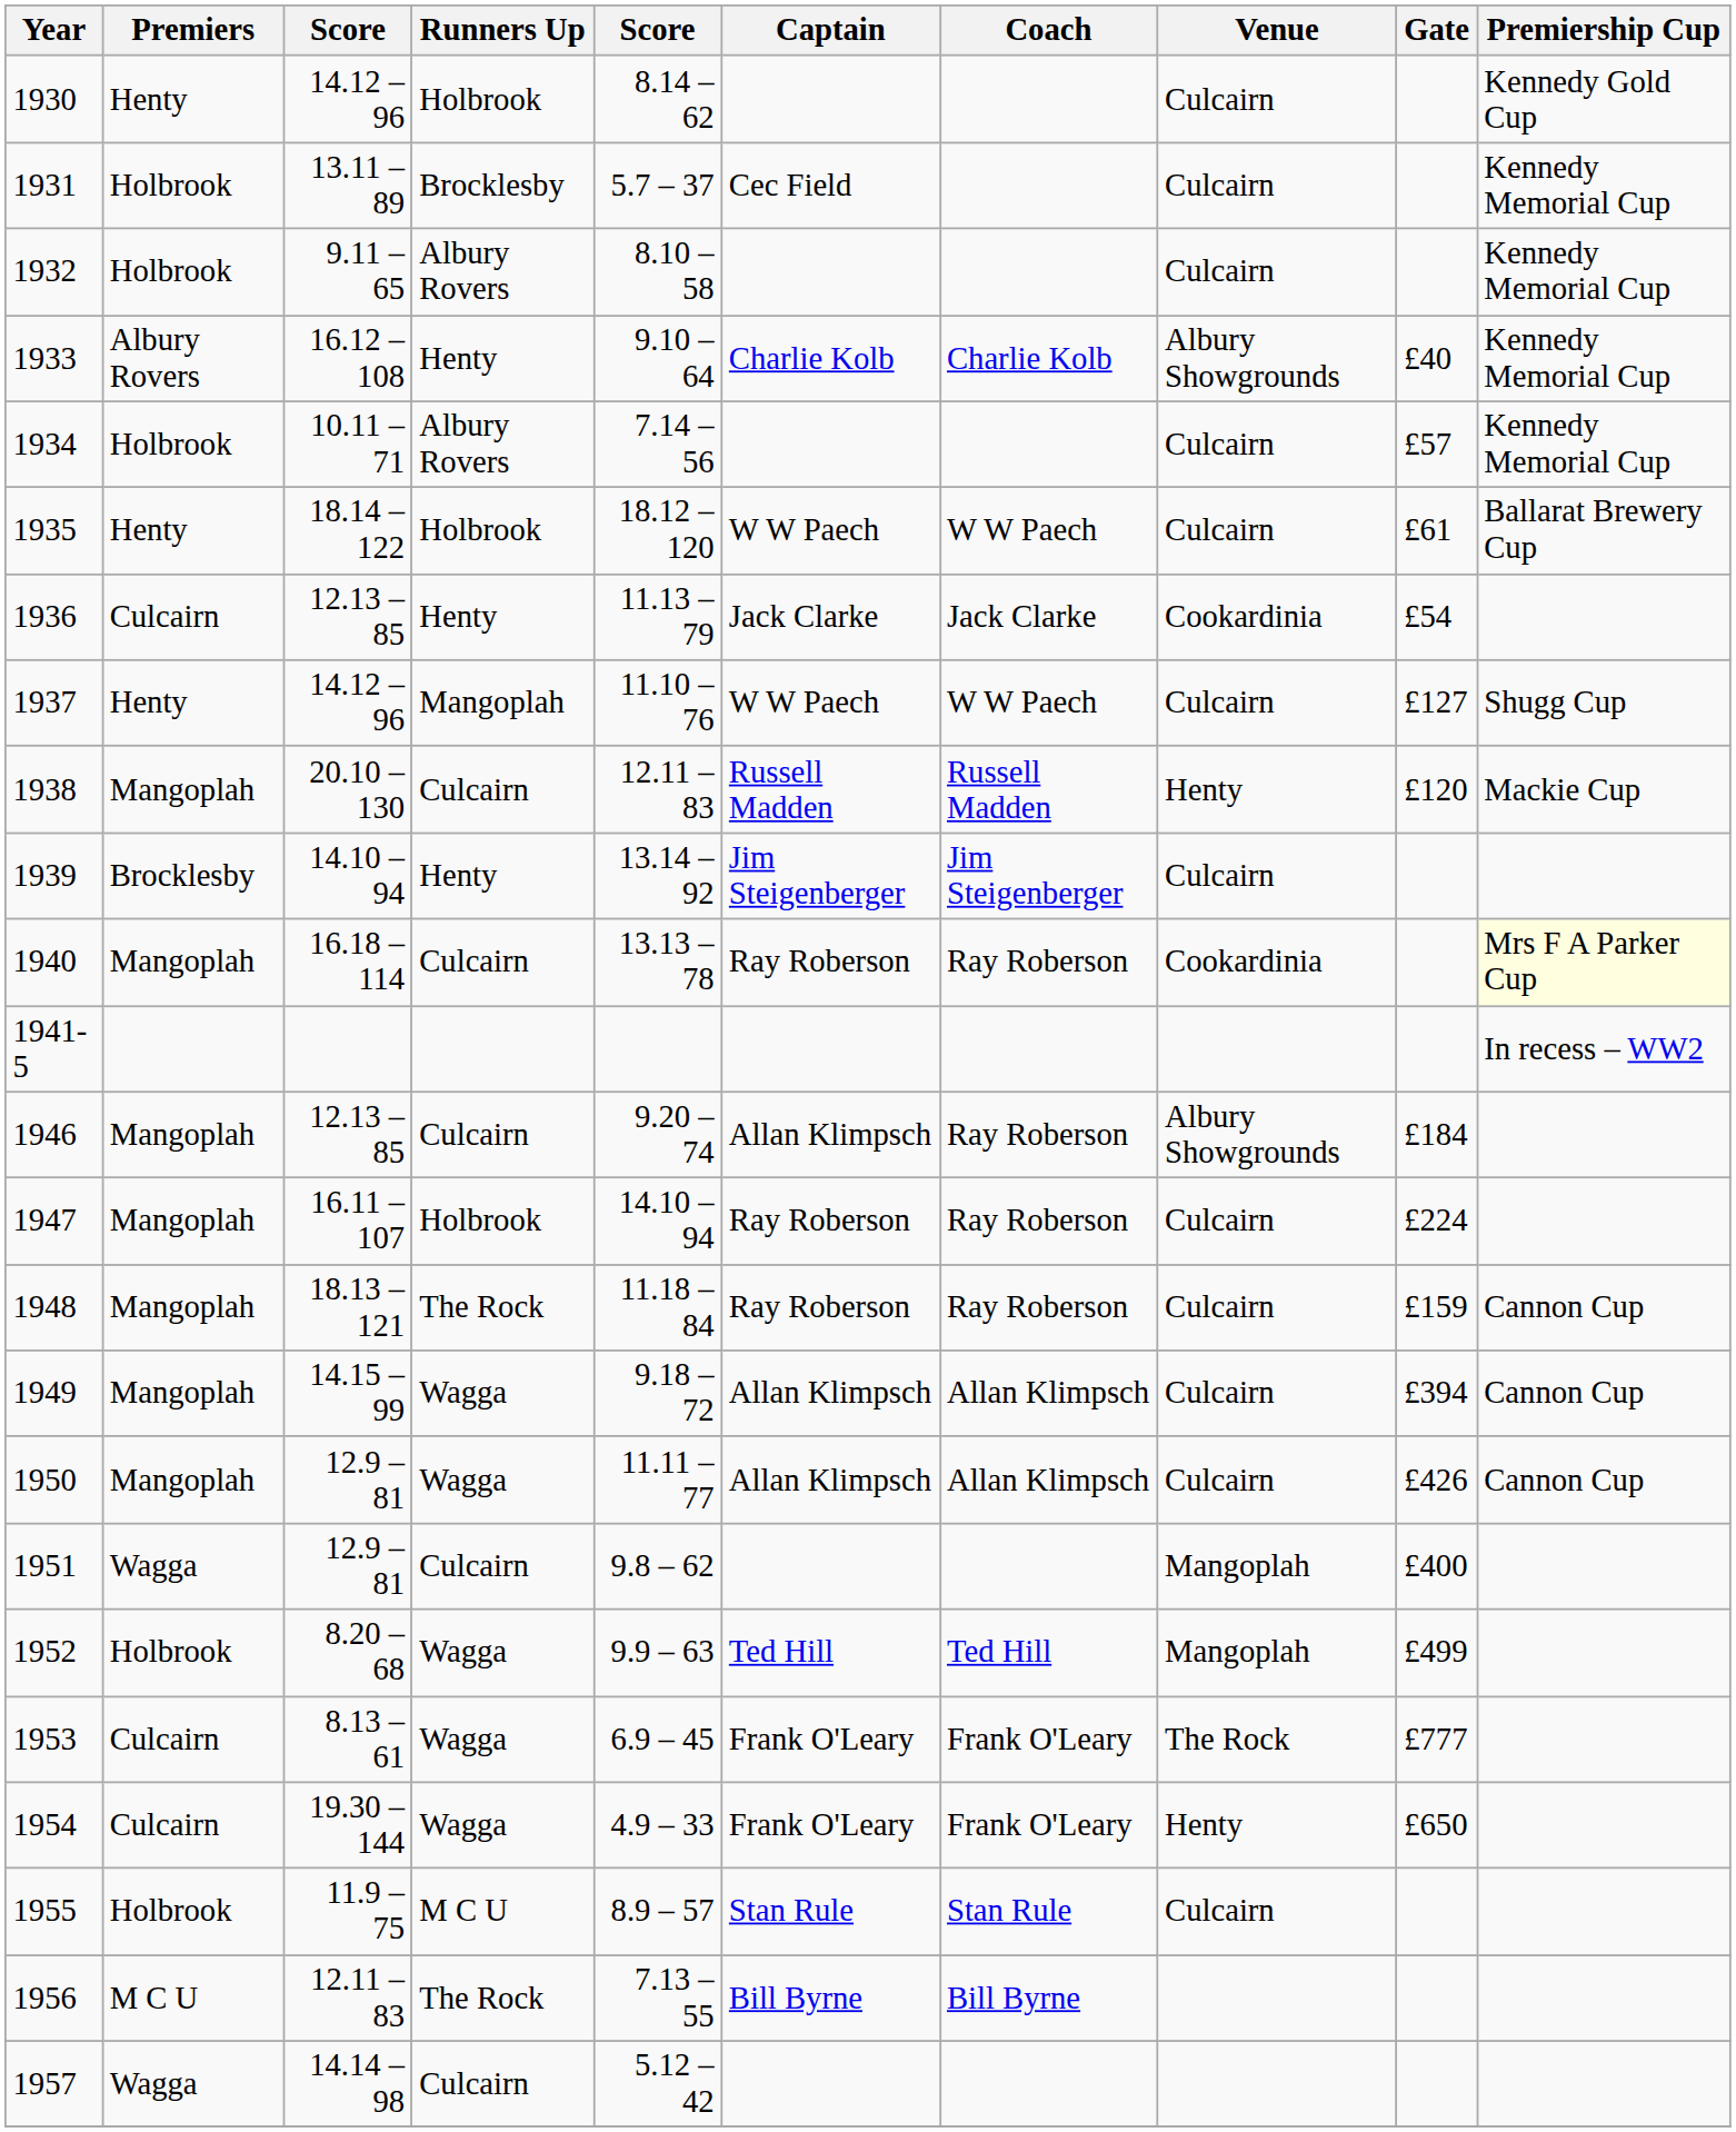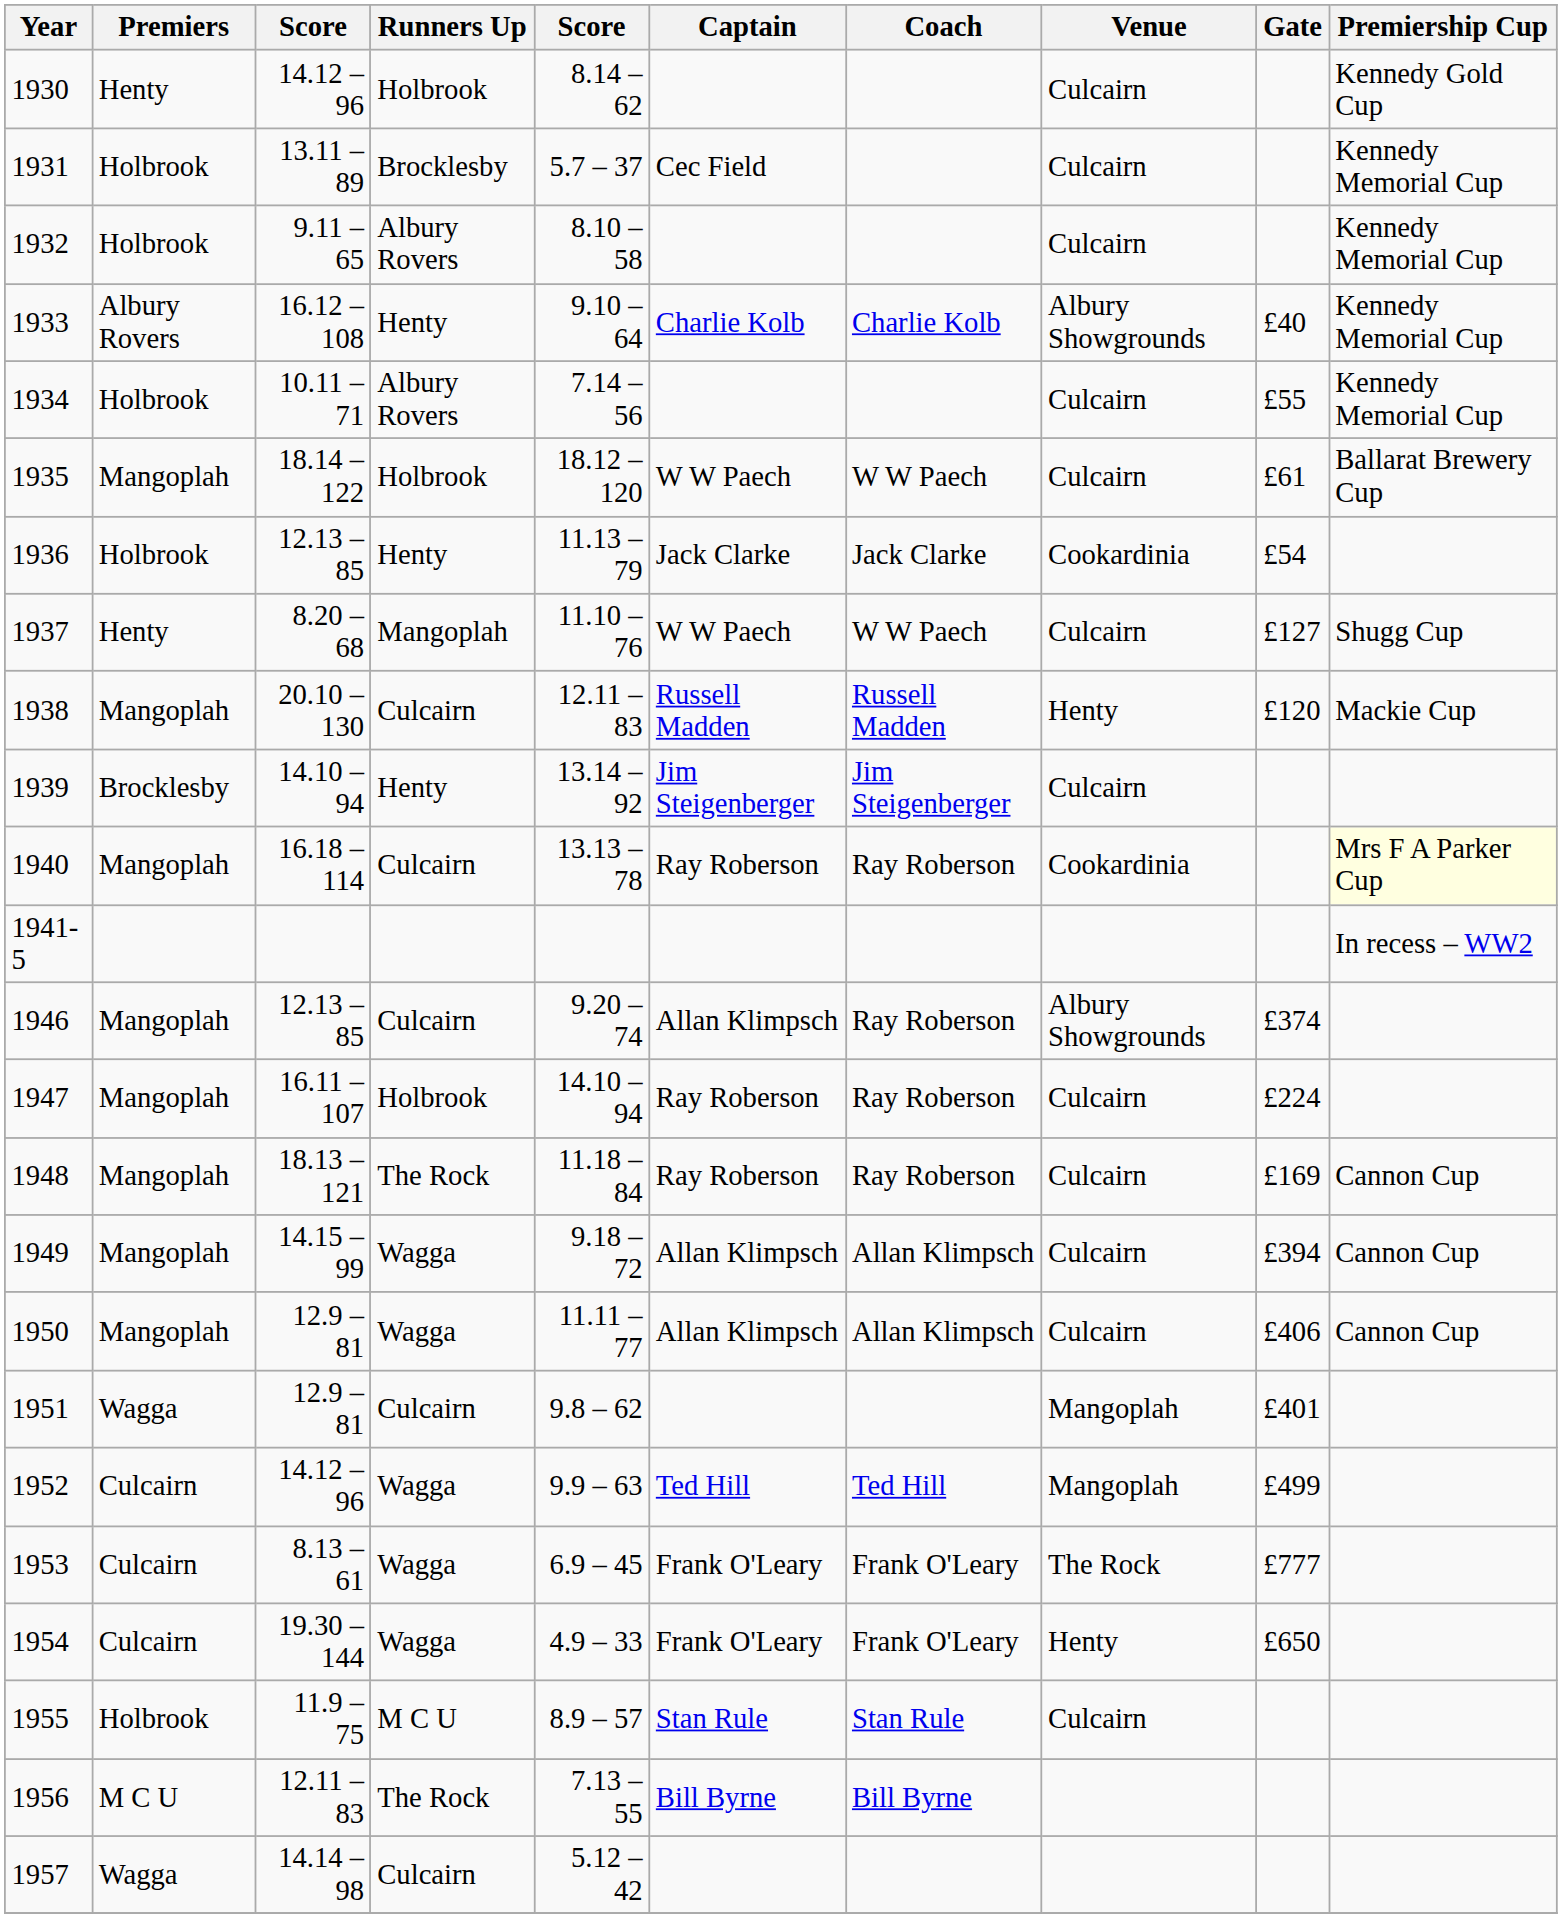1934 | Gate: £57 -> £55
1935 | Premiers: Henty -> Mangoplah
1936 | Premiers: Culcairn -> Holbrook
1937 | column 3: 14.12 – 96 -> 8.20 – 68
1946 | Gate: £184 -> £374
1948 | Gate: £159 -> £169
1950 | Gate: £426 -> £406
1951 | Gate: £400 -> £401
1952 | Premiers: Holbrook -> Culcairn
1952 | column 3: 8.20 – 68 -> 14.12 – 96
